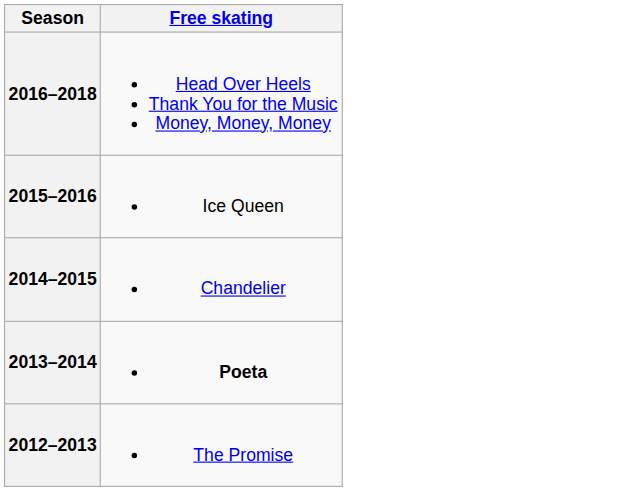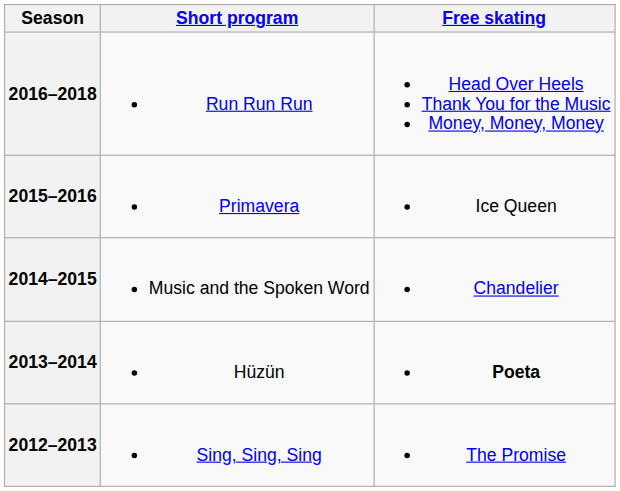+ column: Short program | Run Run Run | Primavera | Music and the Spoken Word | Hüzün | Sing, Sing, Sing
